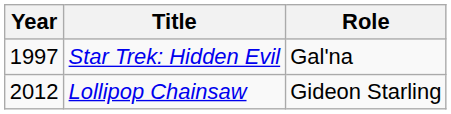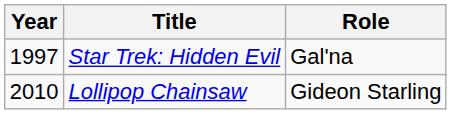Lollipop Chainsaw | Year: 2012 -> 2010
